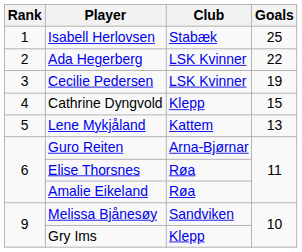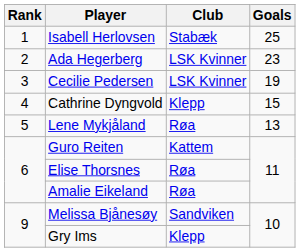Ada Hegerberg | Goals: 22 -> 23
Lene Mykjåland | Club: Kattem -> Røa
Guro Reiten | Club: Arna-Bjørnar -> Kattem
